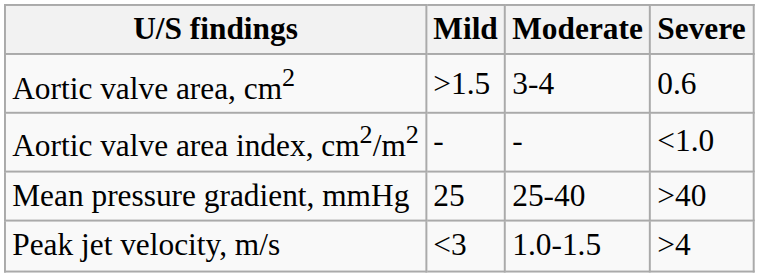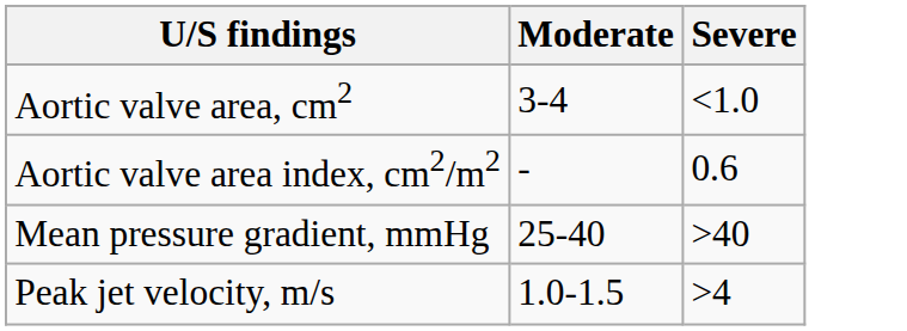- column: Mild | >1.5 | - | 25 | <3
Aortic valve area, cm2 | Severe: 0.6 -> <1.0
Aortic valve area index, cm2/m2 | Severe: <1.0 -> 0.6
